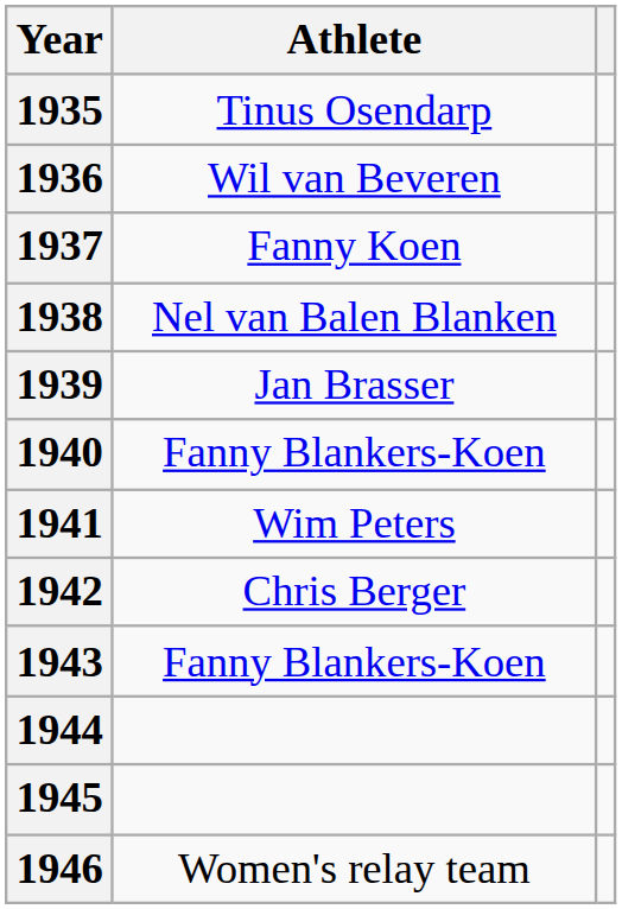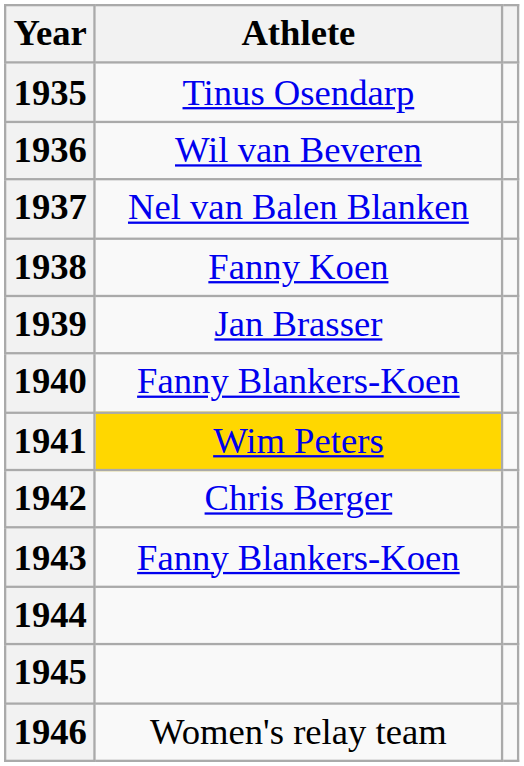1937 | Athlete: Fanny Koen -> Nel van Balen Blanken
1938 | Athlete: Nel van Balen Blanken -> Fanny Koen
1941 | Athlete: no background -> gold background
